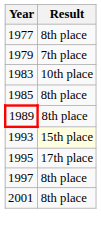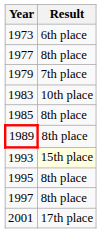+ row: 1973 | 6th place
1995 | Result: 17th place -> 8th place
2001 | Result: 8th place -> 17th place
